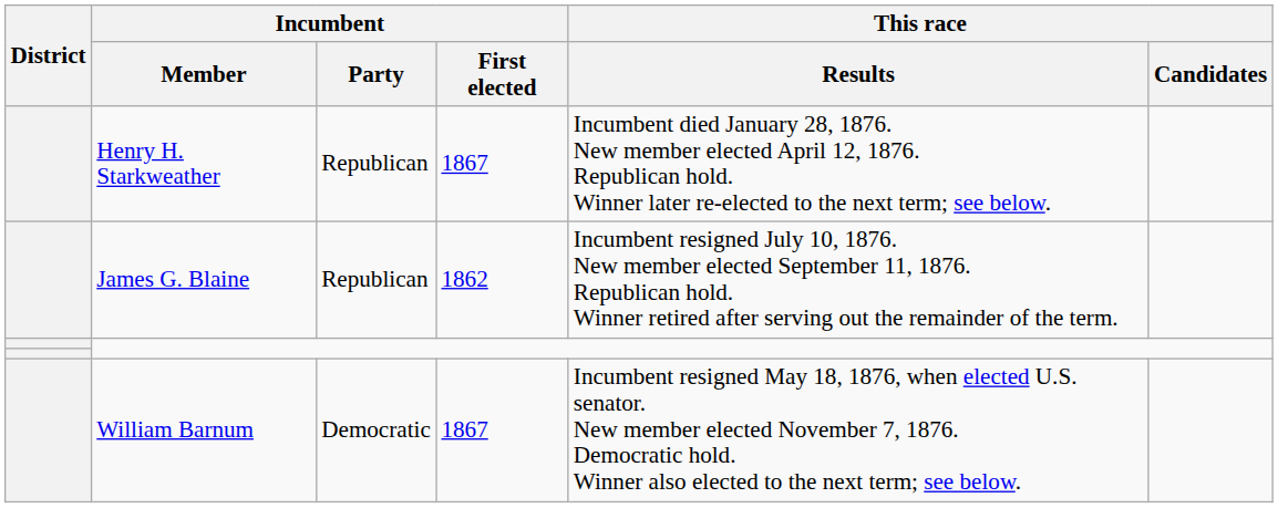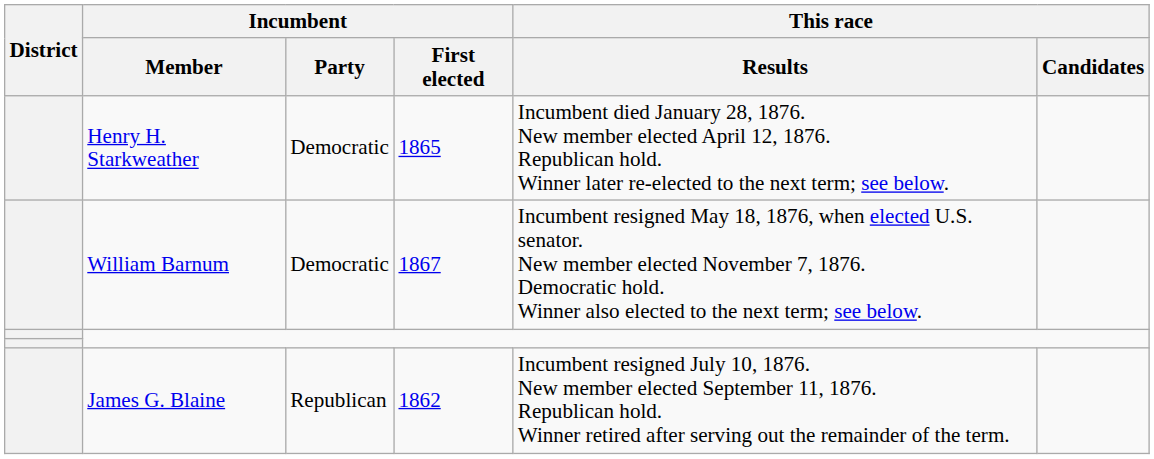Henry H. Starkweather | Incumbent / Party: Republican -> Democratic
Henry H. Starkweather | Incumbent / First elected: 1867 -> 1865
rows swapped: William Barnum <-> James G. Blaine
